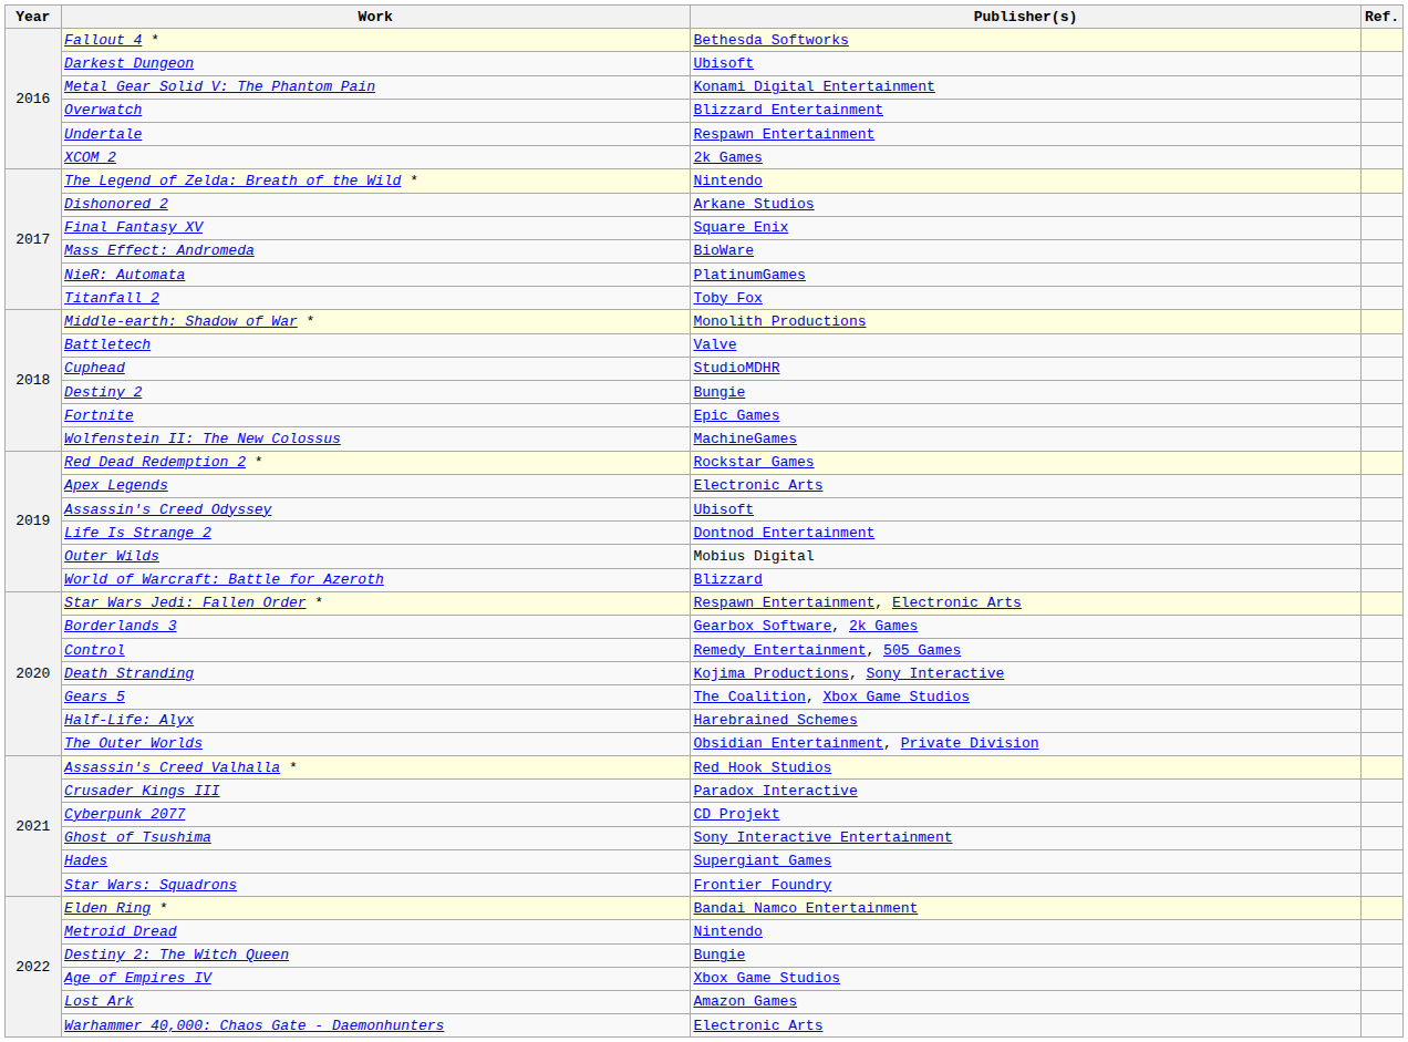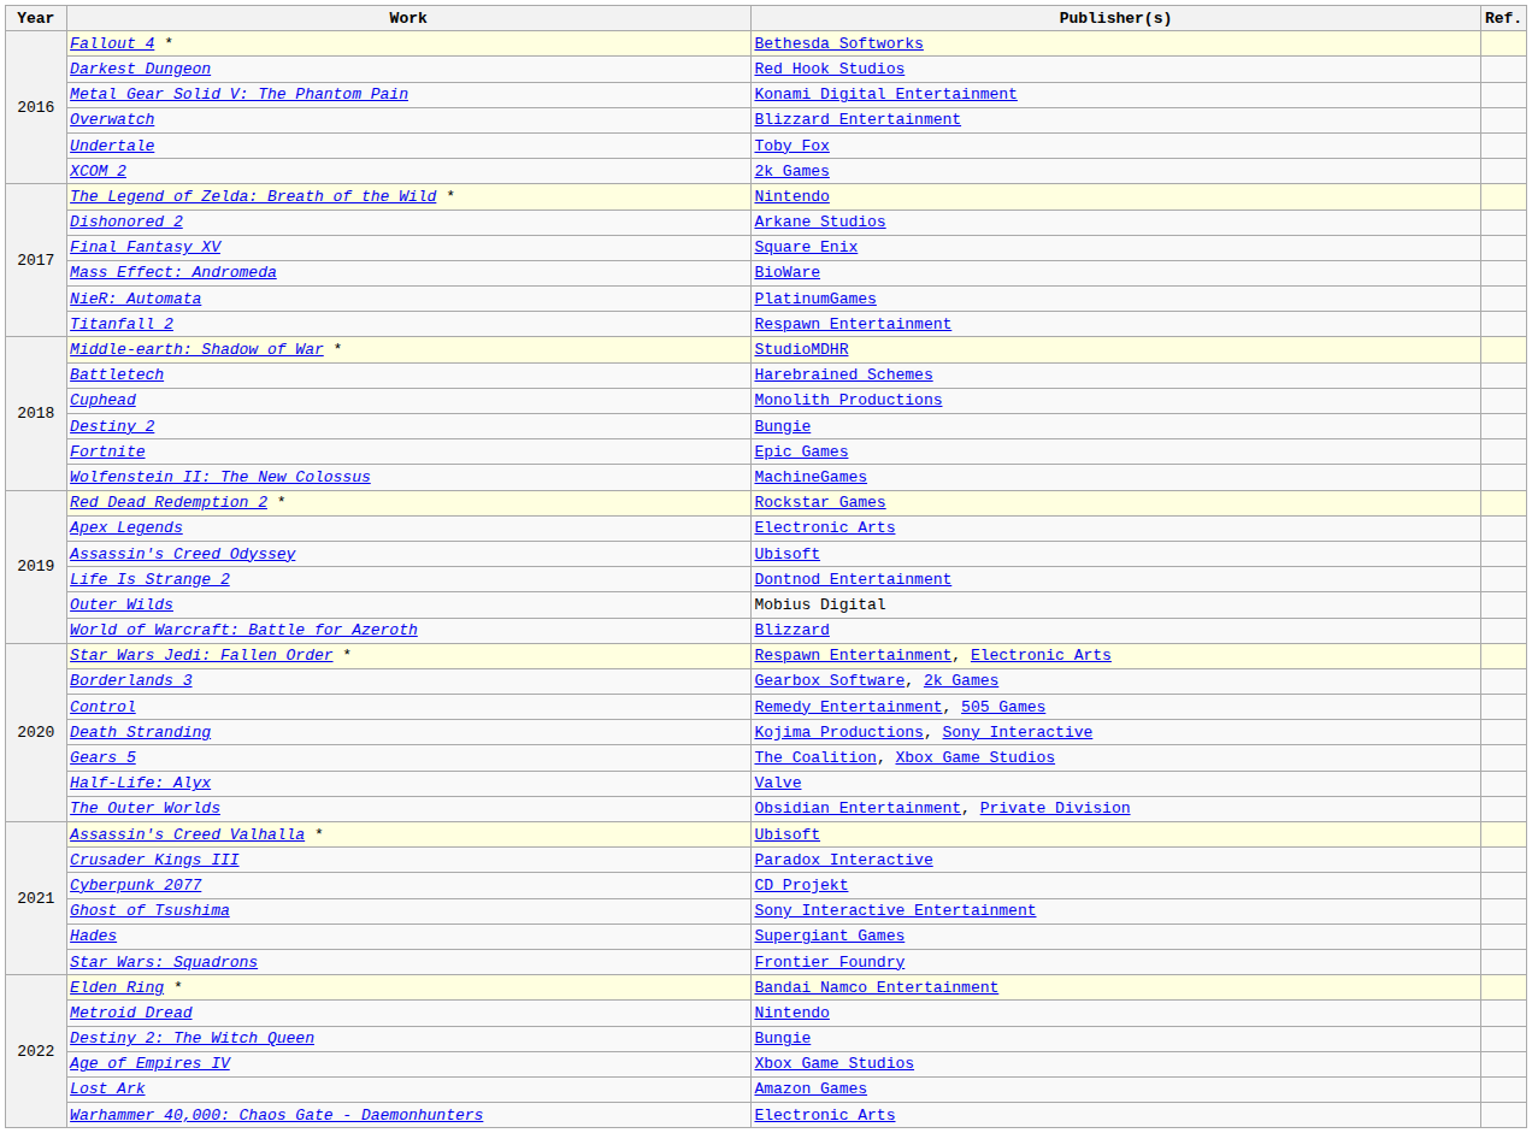Darkest Dungeon | Publisher(s): Ubisoft -> Red Hook Studios
Undertale | Publisher(s): Respawn Entertainment -> Toby Fox
Titanfall 2 | Publisher(s): Toby Fox -> Respawn Entertainment
Middle-earth: Shadow of War * | Publisher(s): Monolith Productions -> StudioMDHR
Battletech | Publisher(s): Valve -> Harebrained Schemes
Cuphead | Publisher(s): StudioMDHR -> Monolith Productions
Half-Life: Alyx | Publisher(s): Harebrained Schemes -> Valve
Assassin's Creed Valhalla * | Publisher(s): Red Hook Studios -> Ubisoft
